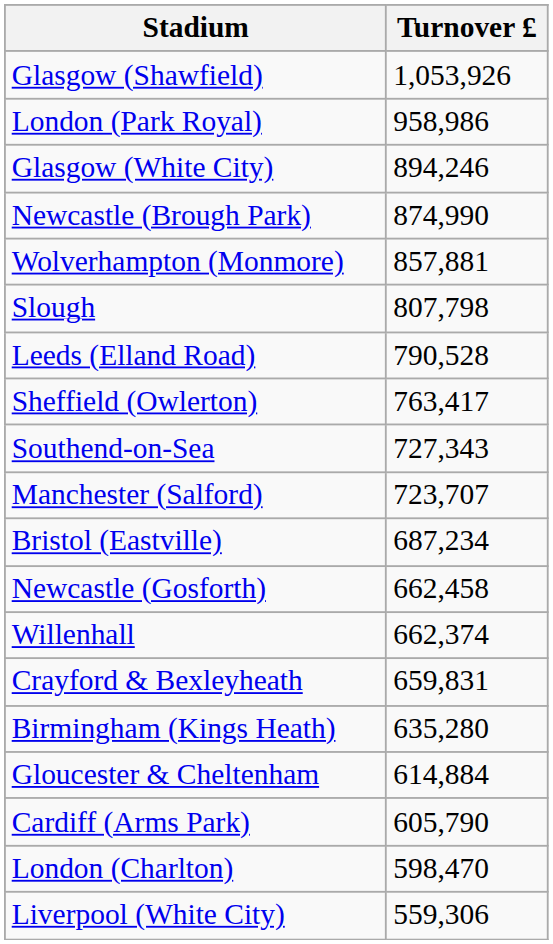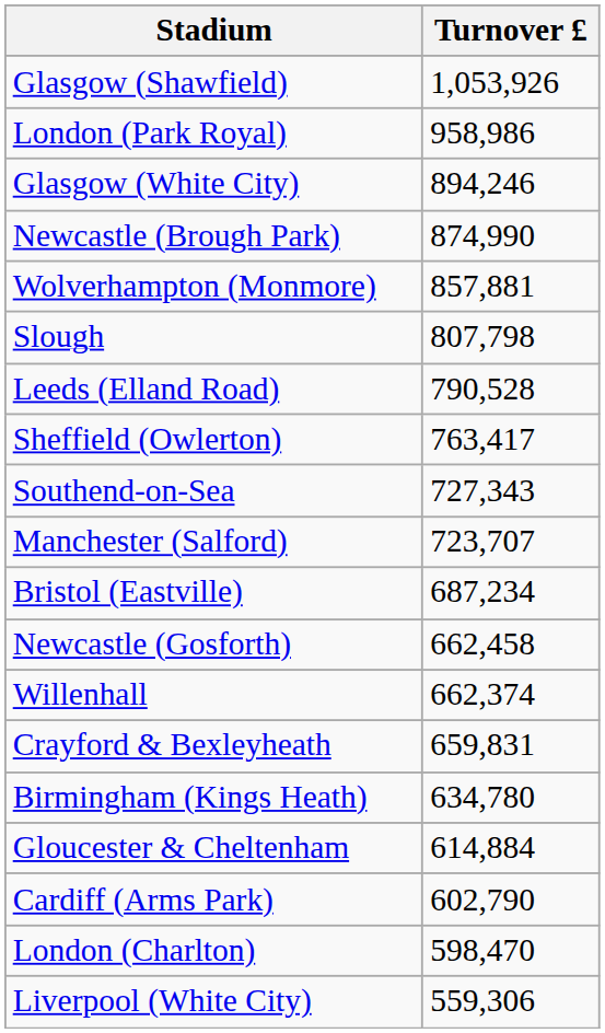Birmingham (Kings Heath) | Turnover £: 635,280 -> 634,780
Cardiff (Arms Park) | Turnover £: 605,790 -> 602,790
